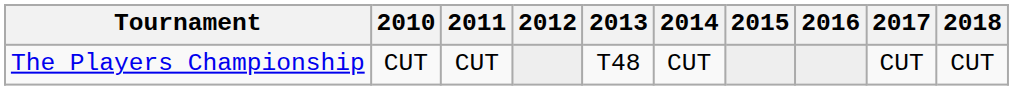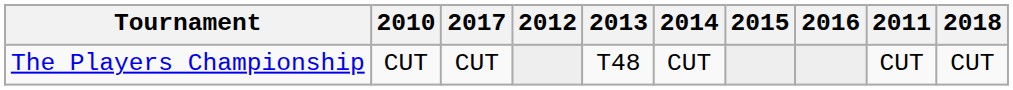columns swapped: 2011 <-> 2017
